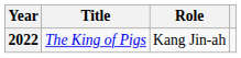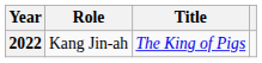columns swapped: Title <-> Role
